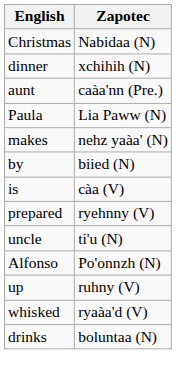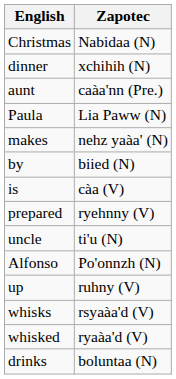+ row: whisks | rsyaàa'd (V)
